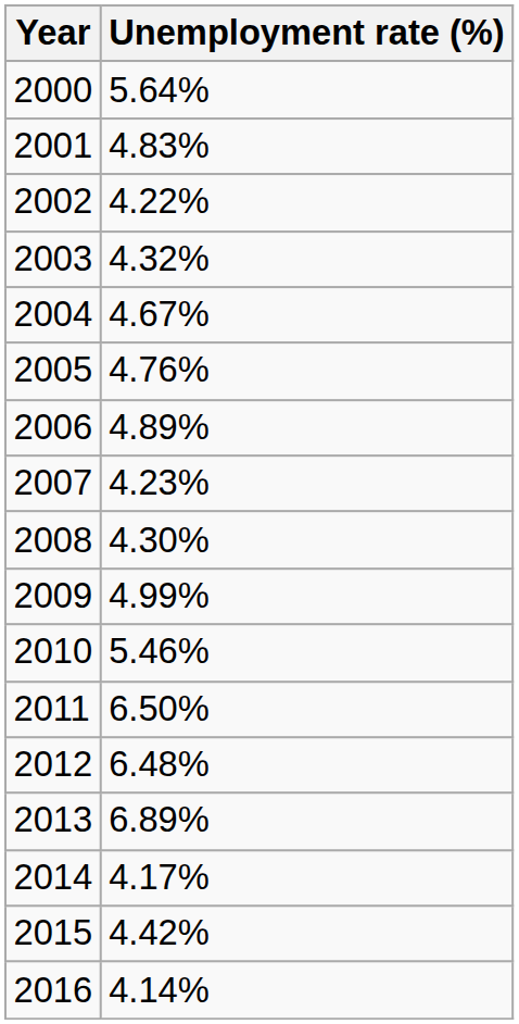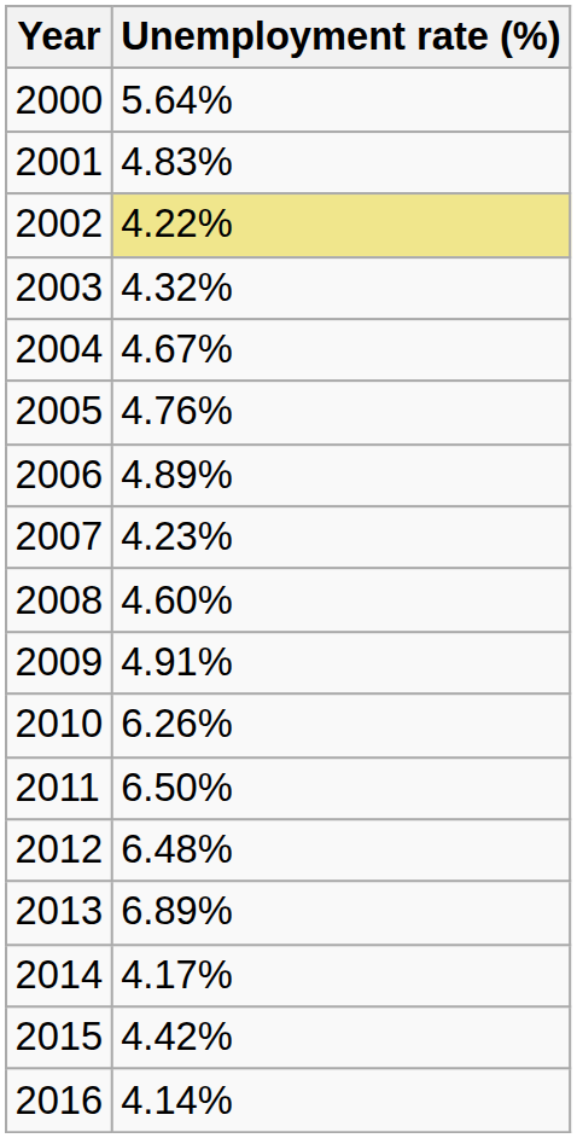2002 | Unemployment rate (%): no background -> khaki background
2008 | Unemployment rate (%): 4.30% -> 4.60%
2009 | Unemployment rate (%): 4.99% -> 4.91%
2010 | Unemployment rate (%): 5.46% -> 6.26%
